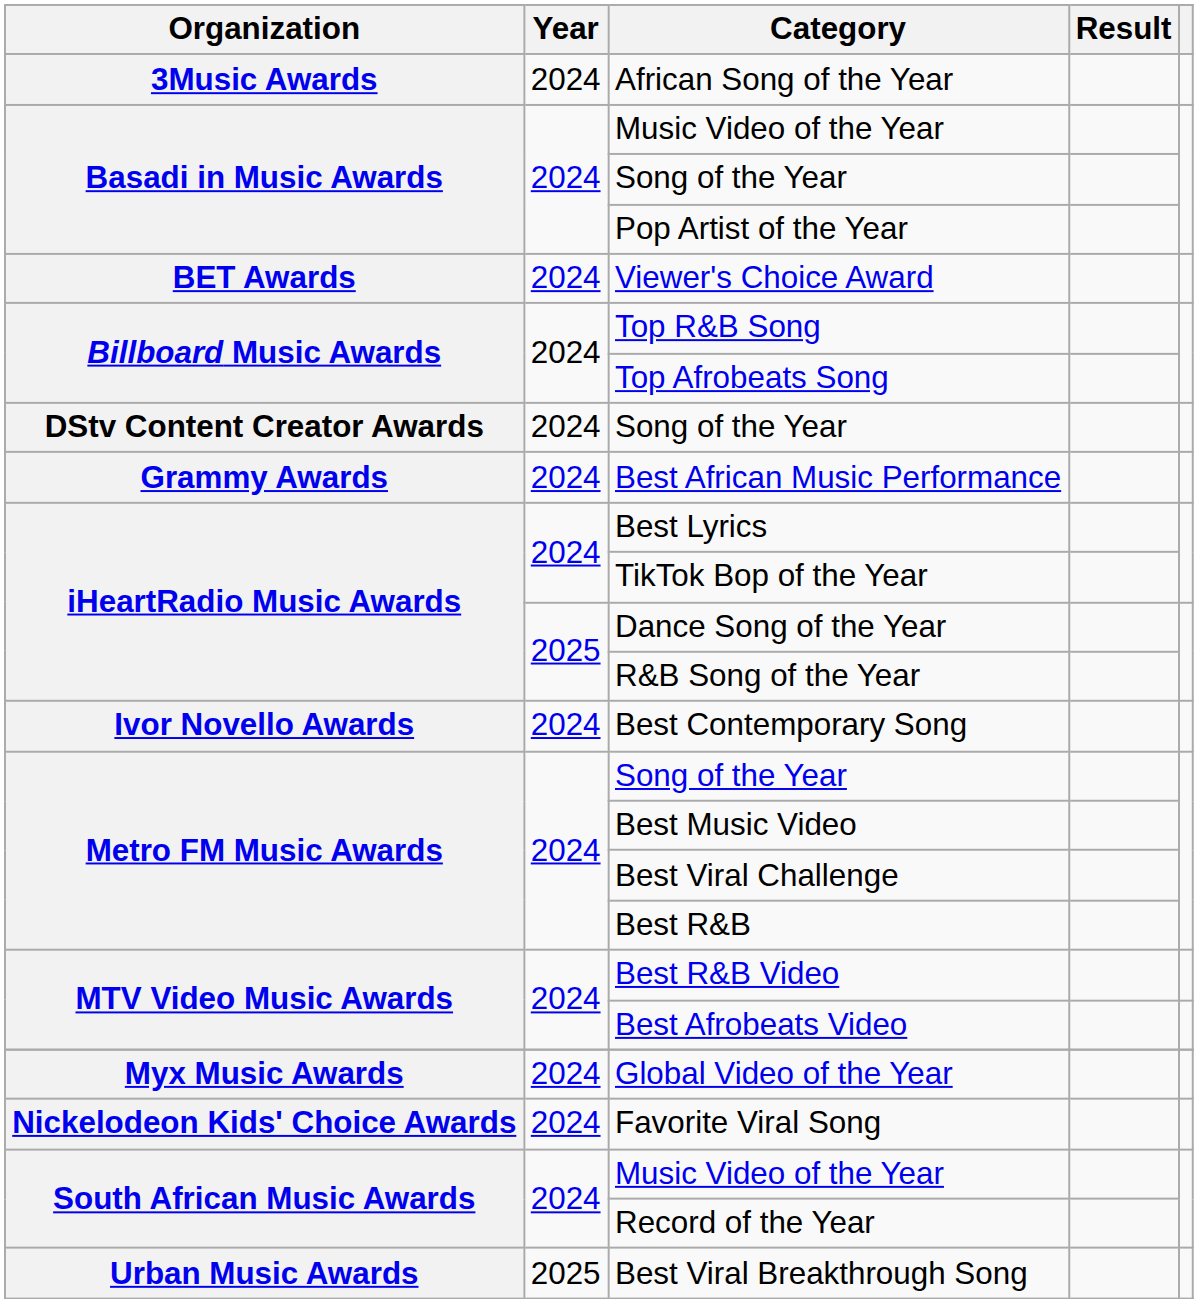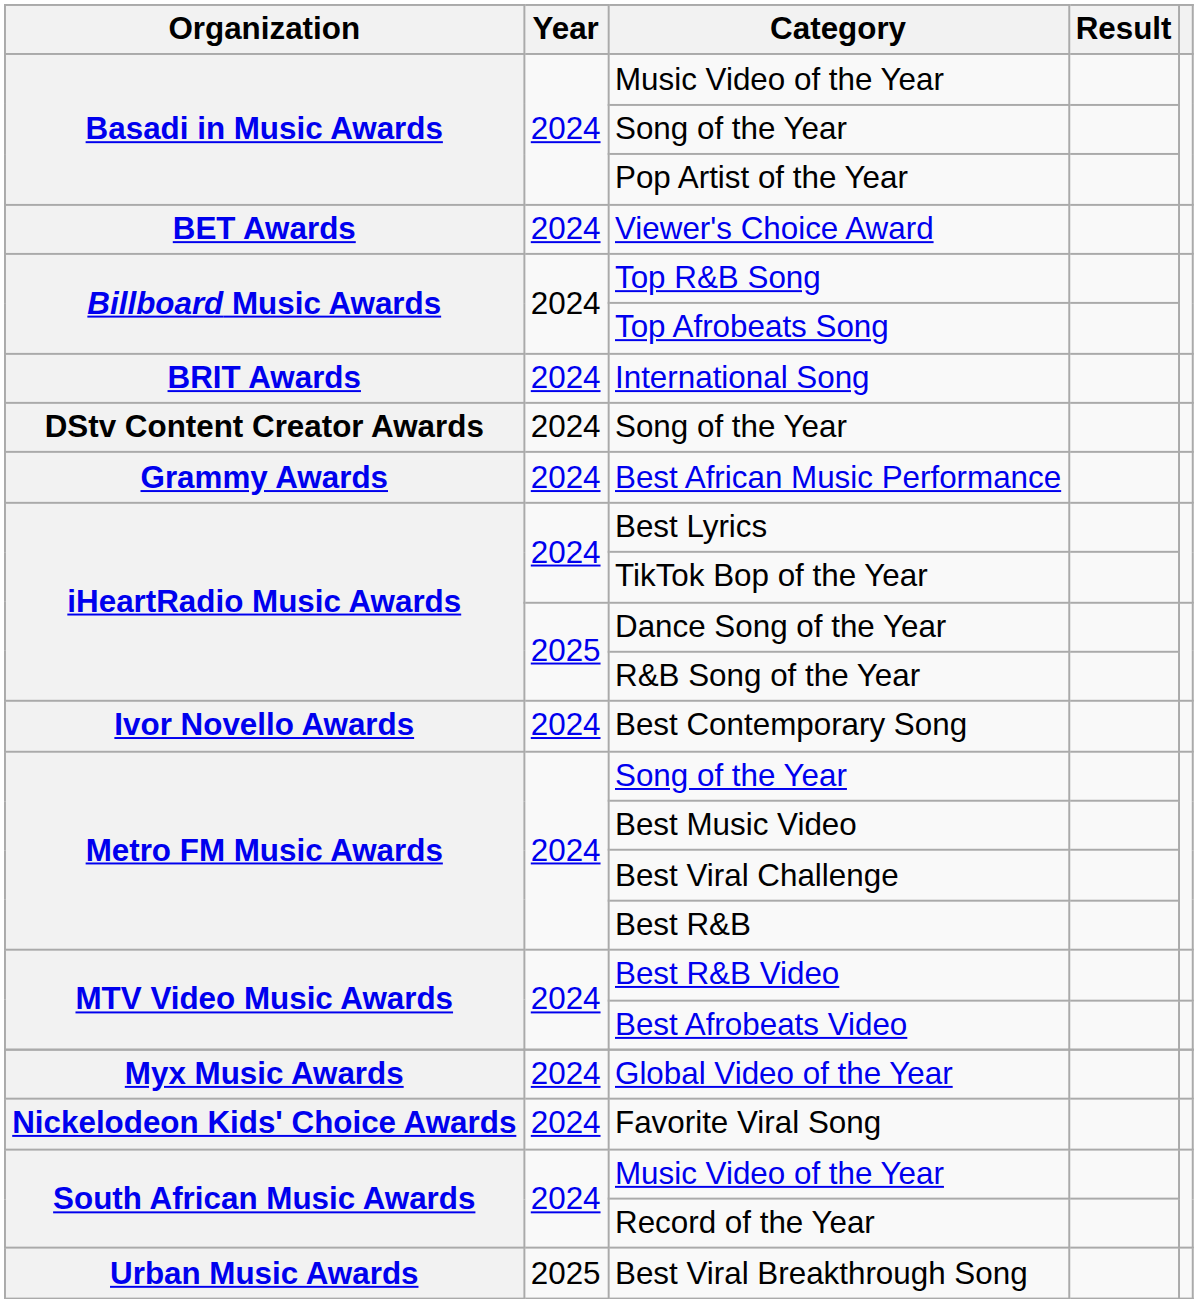- row: 3Music Awards | 2024 | African Song of the Year
+ row: BRIT Awards | 2024 | International Song
